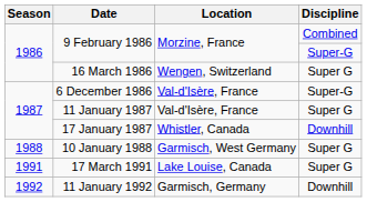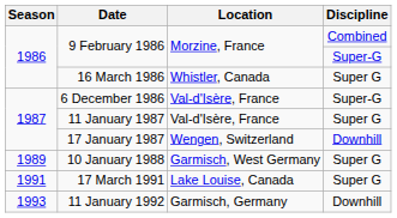16 March 1986 | Location: Wengen, Switzerland -> Whistler, Canada
17 January 1987 | Location: Whistler, Canada -> Wengen, Switzerland
10 January 1988 | Season: 1988 -> 1989
11 January 1992 | Season: 1992 -> 1993
